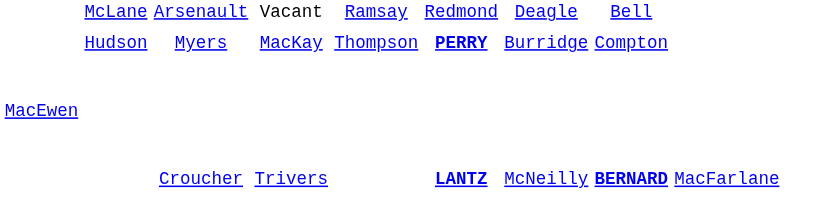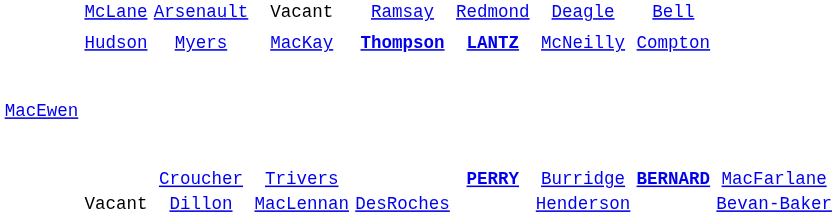Myers | column 5: normal -> bold
Myers | column 6: PERRY -> LANTZ
Myers | column 7: Burridge -> McNeilly
Croucher | column 6: LANTZ -> PERRY
Croucher | column 7: McNeilly -> Burridge
+ row: Vacant | Dillon | MacLennan | DesRoches | Henderson | Bevan-Baker
